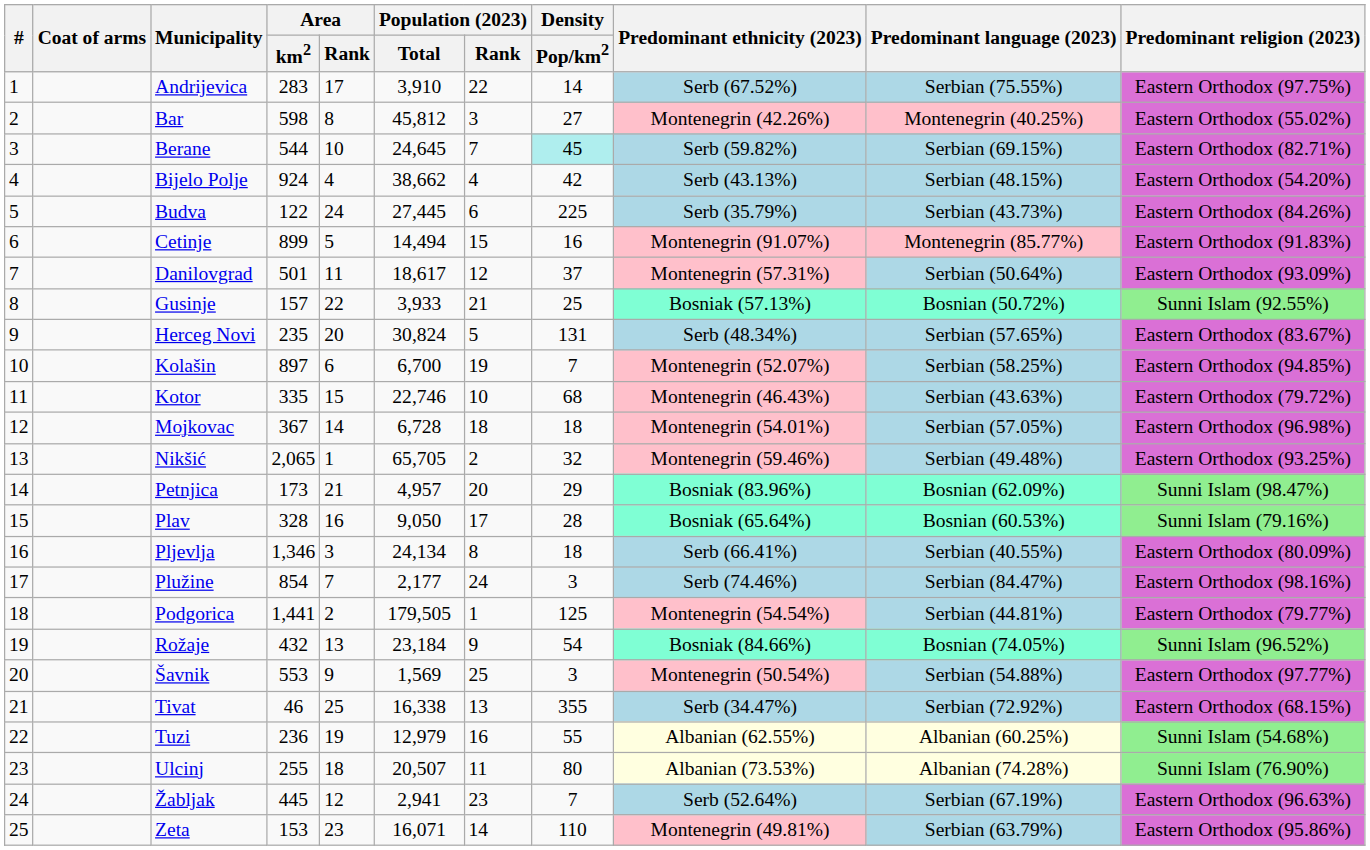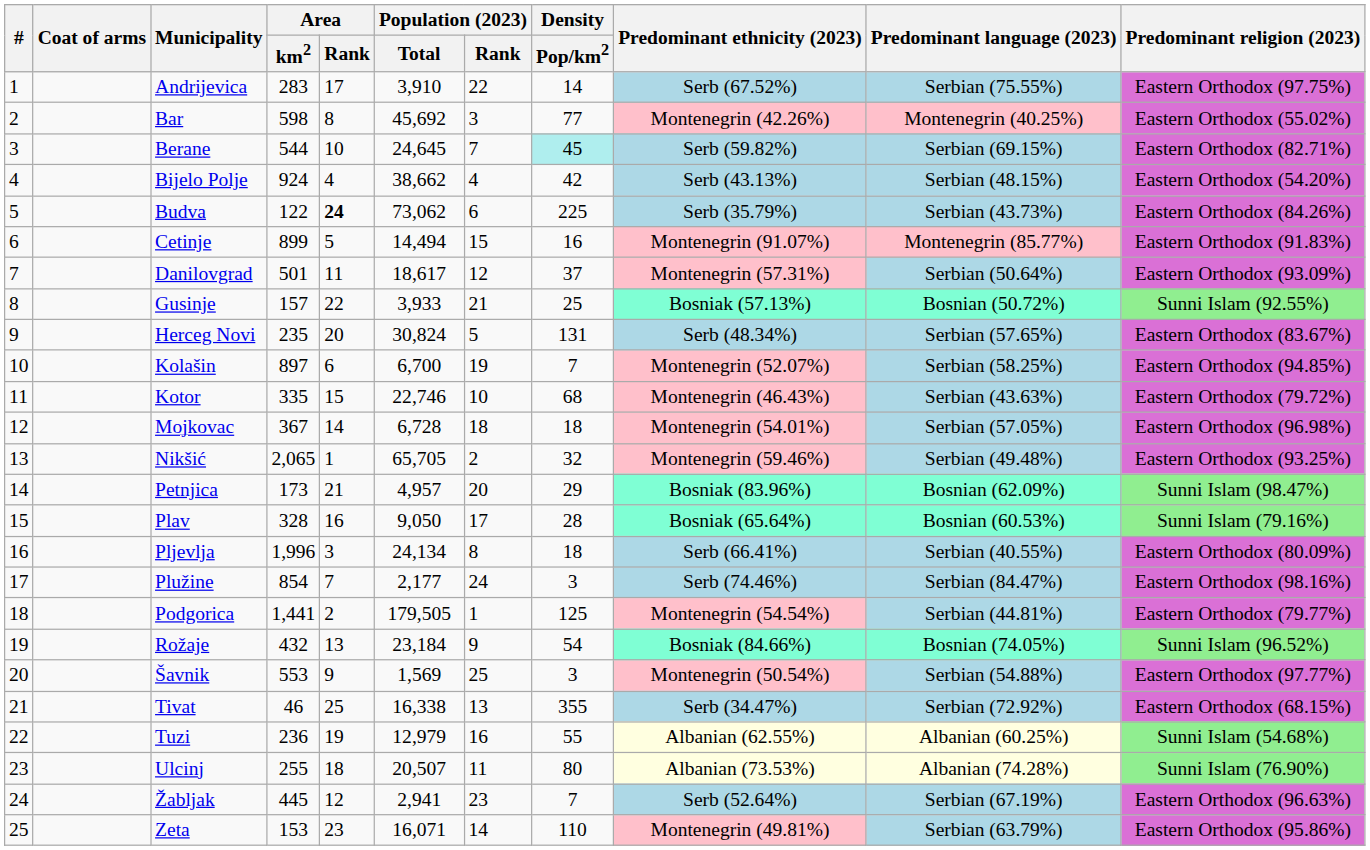Bar | Population (2023) / Total: 45,812 -> 45,692
Bar | Density / Pop/km2: 27 -> 77
Budva | Area / Rank: normal -> bold
Budva | Population (2023) / Total: 27,445 -> 73,062
Pljevlja | Area / km2: 1,346 -> 1,996
